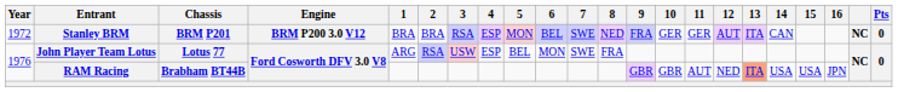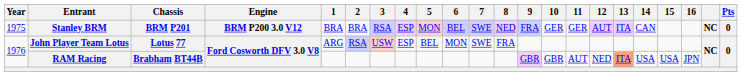Stanley BRM | Year: 1972 -> 1975
